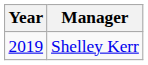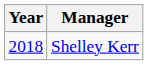Shelley Kerr | Year: 2019 -> 2018
